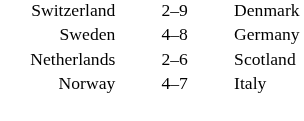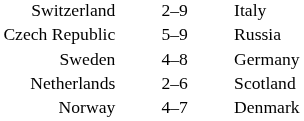Switzerland | column 3: Denmark -> Italy
+ row: Czech Republic | 5–9 | Russia
Norway | column 3: Italy -> Denmark
